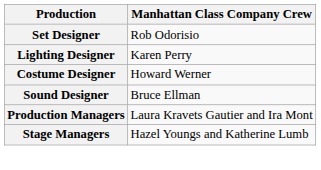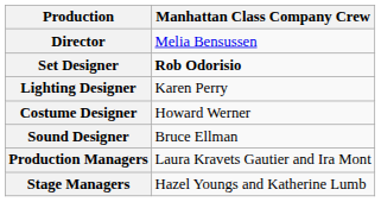+ row: Director | Melia Bensussen
Set Designer | Manhattan Class Company Crew: normal -> bold
